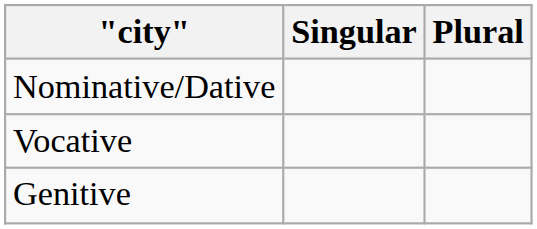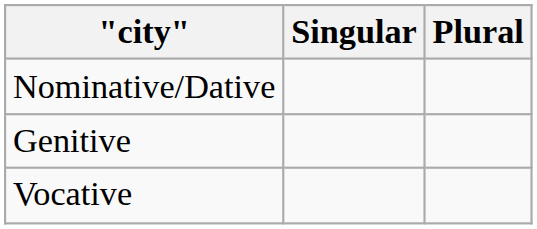rows swapped: Vocative <-> Genitive
